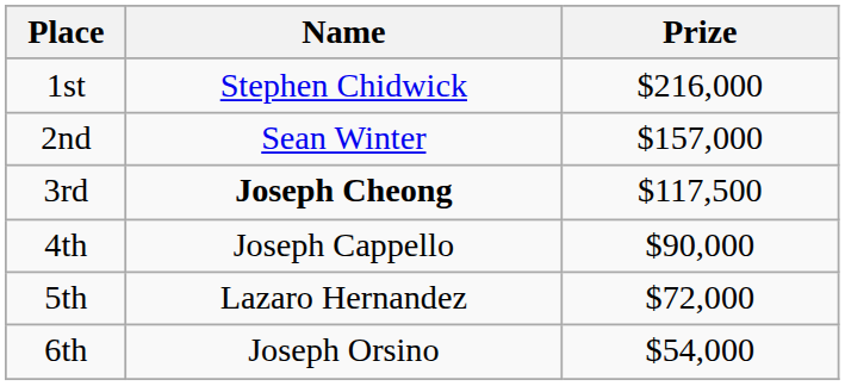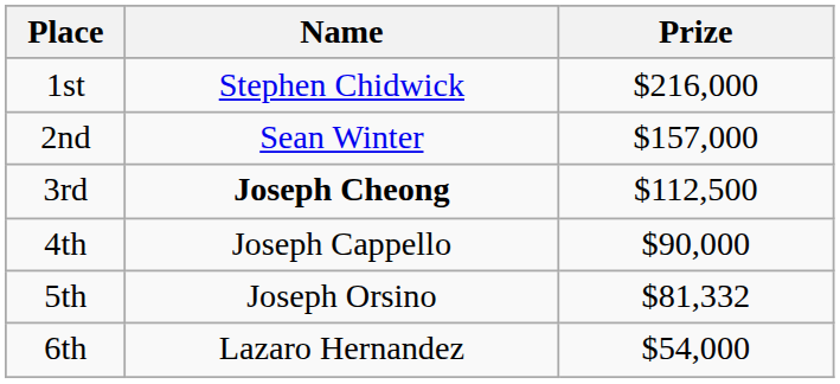3rd | Prize: $117,500 -> $112,500
5th | Name: Lazaro Hernandez -> Joseph Orsino
5th | Prize: $72,000 -> $81,332
6th | Name: Joseph Orsino -> Lazaro Hernandez
